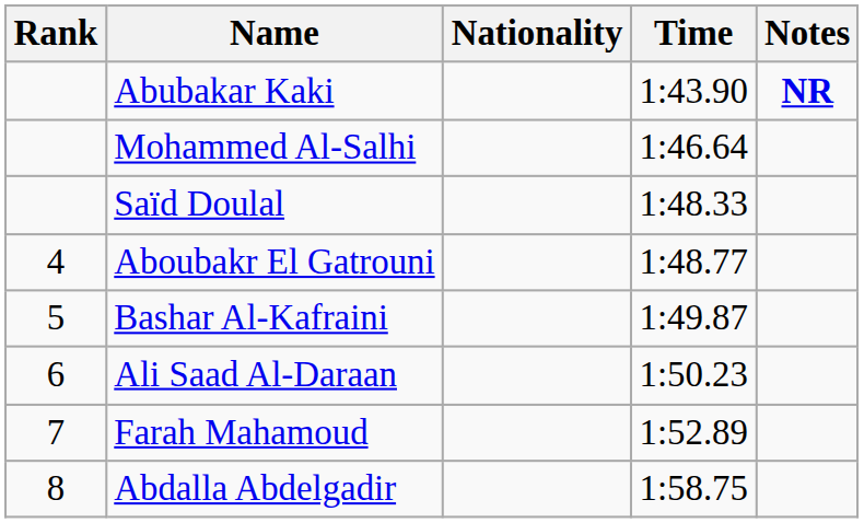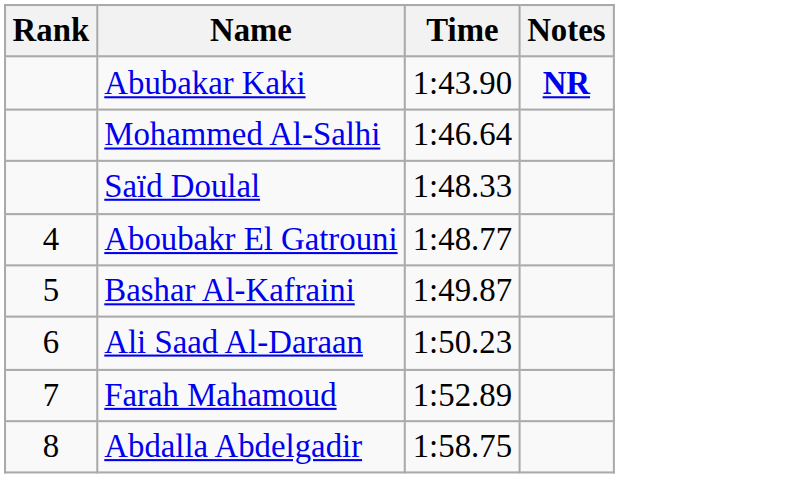- column: Nationality
